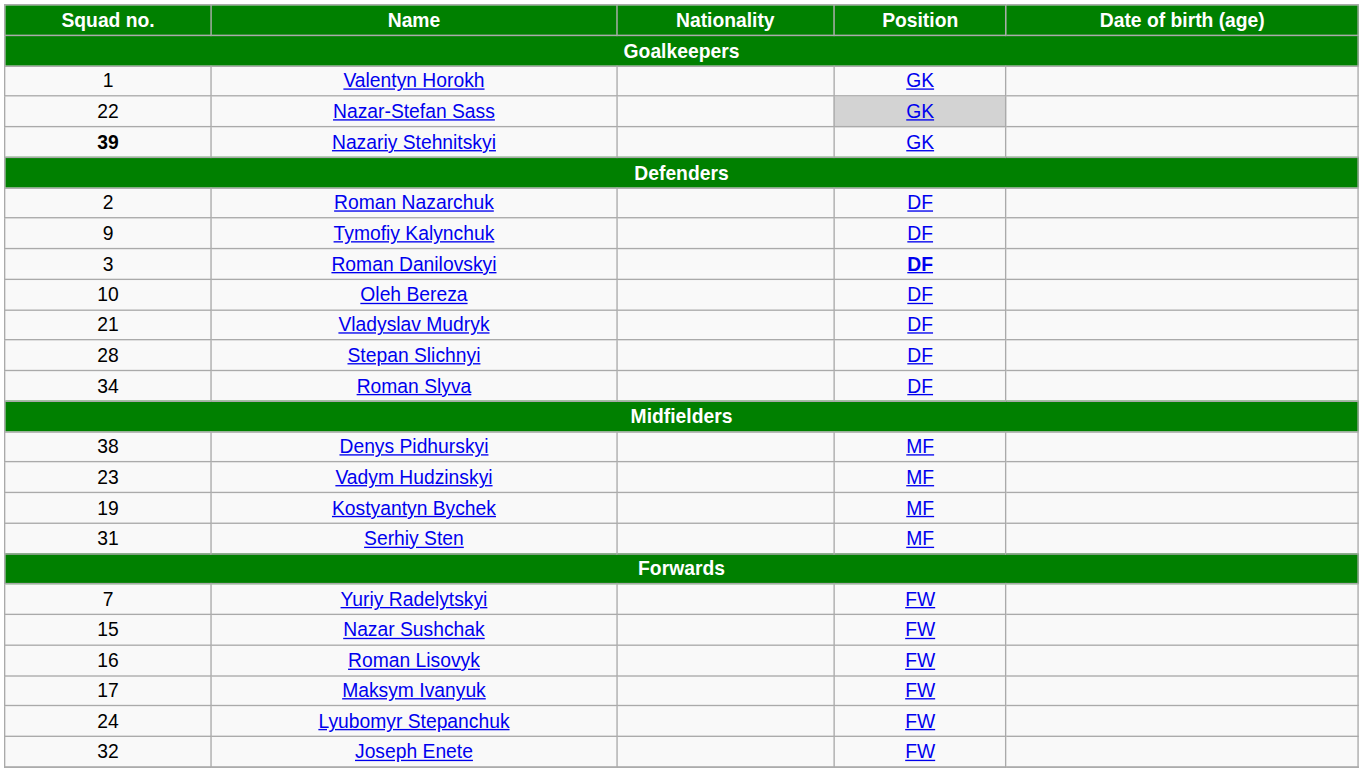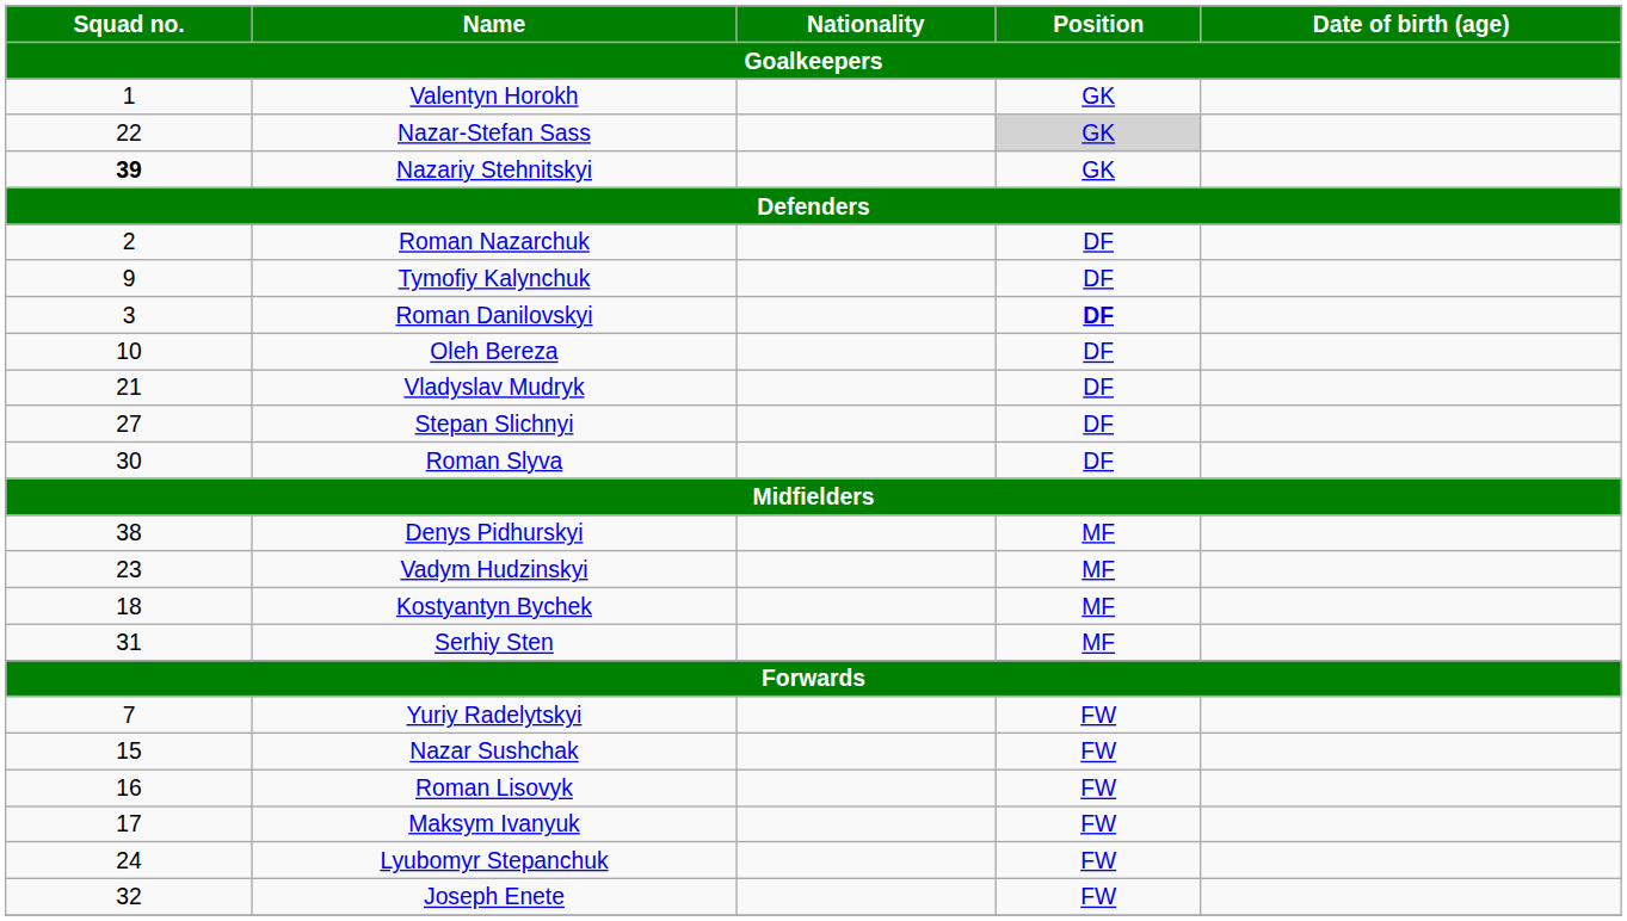Stepan Slichnyi | Squad no. / Goalkeepers: 28 -> 27
Roman Slyva | Squad no. / Goalkeepers: 34 -> 30
Kostyantyn Bychek | Squad no. / Goalkeepers: 19 -> 18
